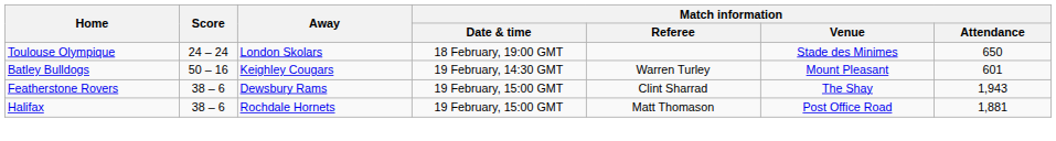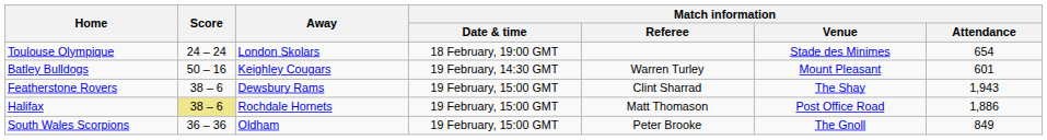Toulouse Olympique | Match information / Attendance: 650 -> 654
Halifax | Score: no background -> khaki background
Halifax | Match information / Attendance: 1,881 -> 1,886
+ row: South Wales Scorpions | 36 – 36 | Oldham | 19 February, 15:00 GMT | Peter Brooke | The Gnoll | 849
